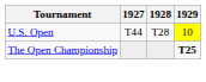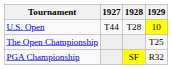The Open Championship | 1929: bold -> normal
+ row: PGA Championship | SF | R32
